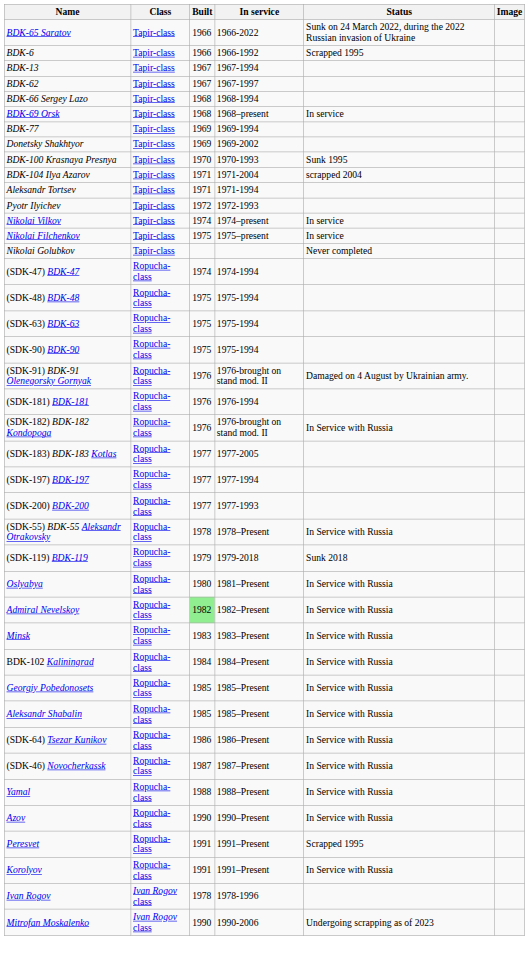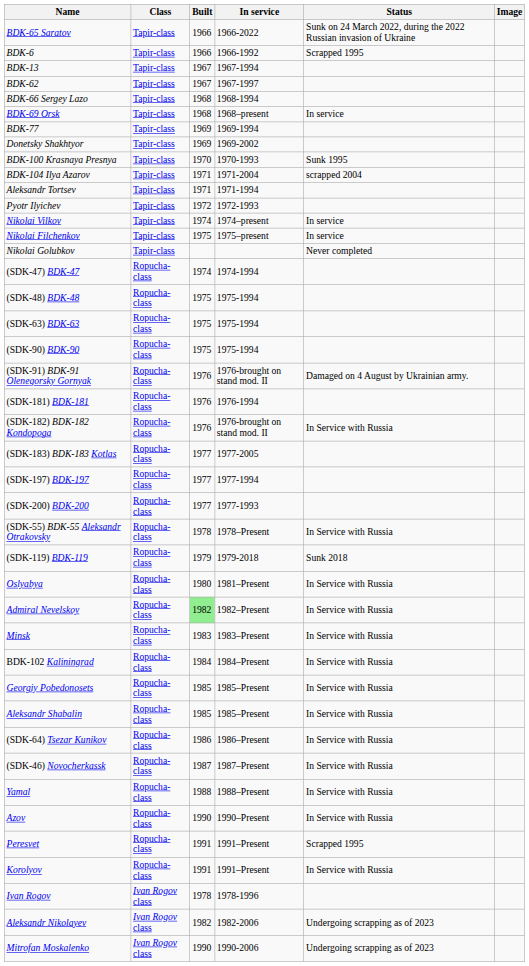+ row: Aleksandr Nikolayev | Ivan Rogov class | 1982 | 1982-2006 | Undergoing scrapping as of 2023
